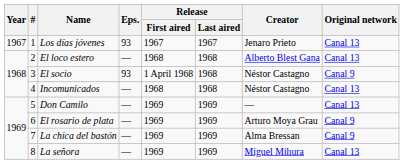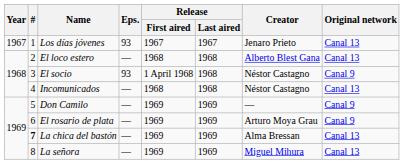Don Camilo | Original network: Canal 13 -> Canal 9
La chica del bastón | #: normal -> bold
La chica del bastón | Original network: Canal 9 -> Canal 13
